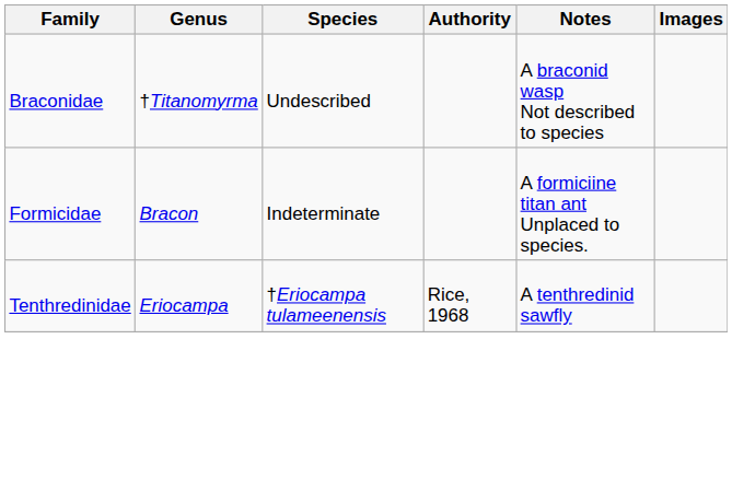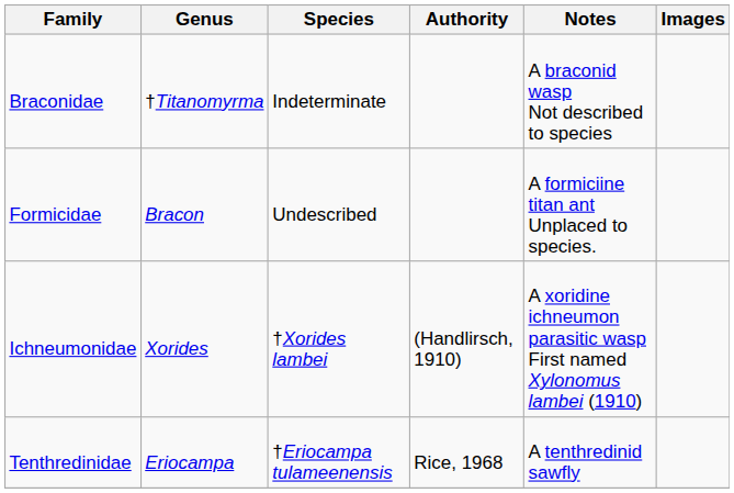Braconidae | Species: Undescribed -> Indeterminate
Formicidae | Species: Indeterminate -> Undescribed
+ row: Ichneumonidae | Xorides | †Xorides lambei | (Handlirsch, 1910) | A xoridine ichneumon parasitic wasp First named Xylonomus lambei (1910)
